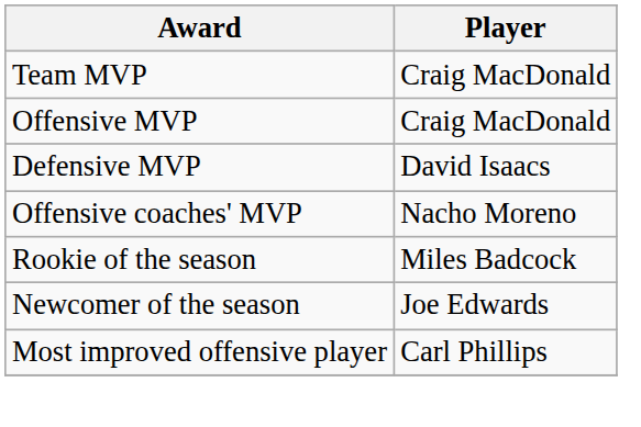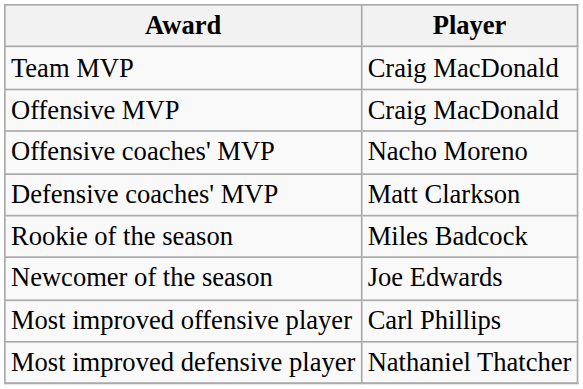- row: Defensive MVP | David Isaacs
+ row: Defensive coaches' MVP | Matt Clarkson
+ row: Most improved defensive player | Nathaniel Thatcher
